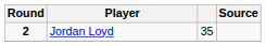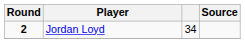Jordan Loyd | column 3: 35 -> 34
